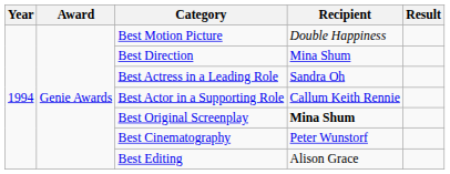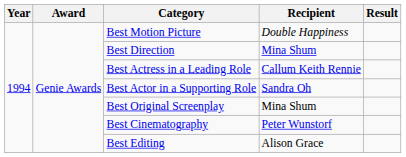Best Actress in a Leading Role | Recipient: Sandra Oh -> Callum Keith Rennie
Best Actor in a Supporting Role | Recipient: Callum Keith Rennie -> Sandra Oh
Best Original Screenplay | Recipient: bold -> normal
